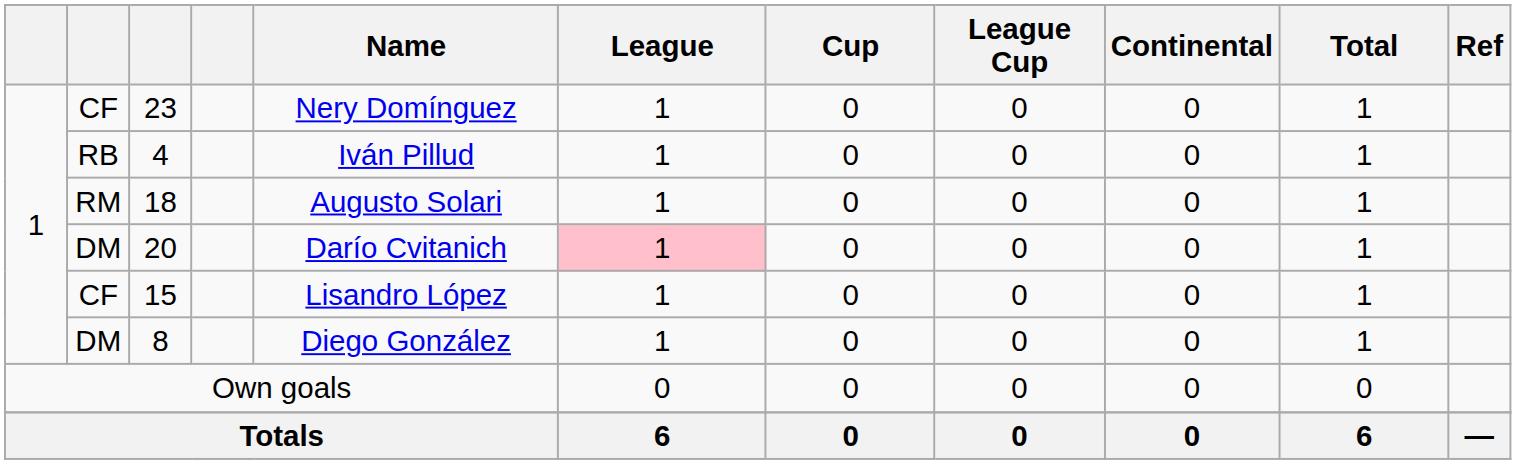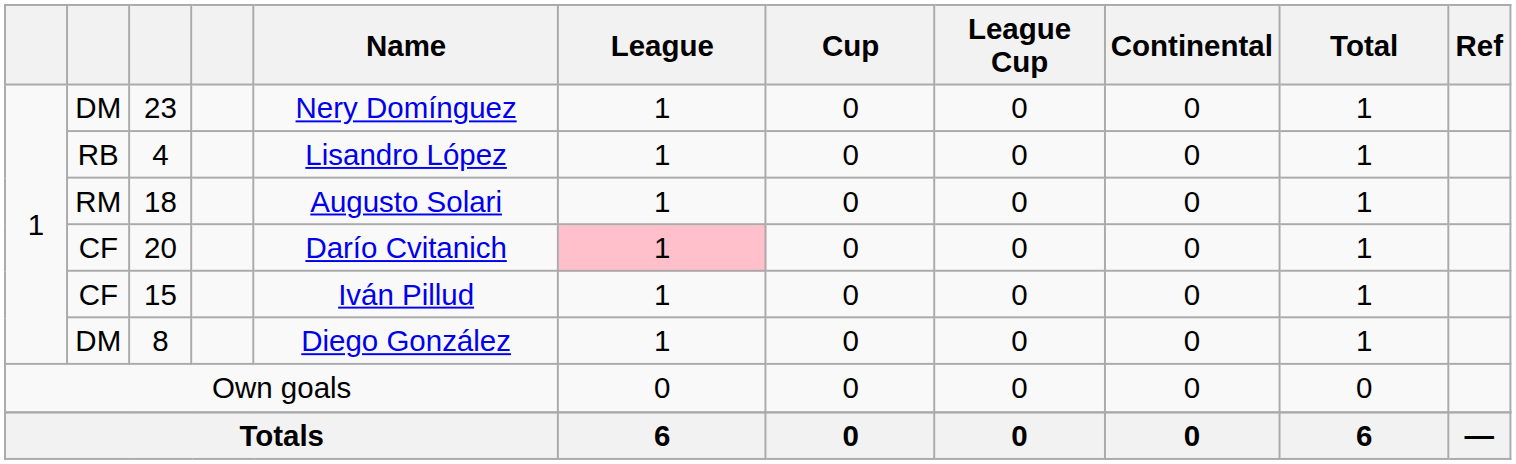23 | column 2: CF -> DM
4 | Name: Iván Pillud -> Lisandro López
20 | column 2: DM -> CF
15 | Name: Lisandro López -> Iván Pillud
